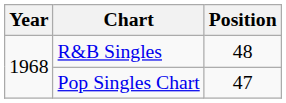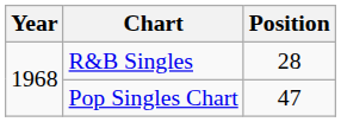R&B Singles | Position: 48 -> 28
